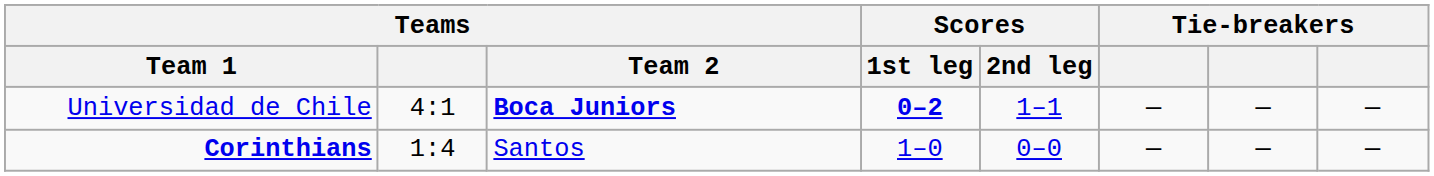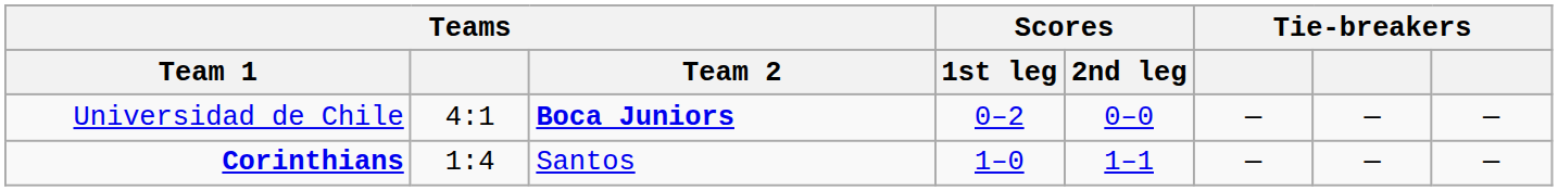Universidad de Chile | Scores / 1st leg: bold -> normal
Universidad de Chile | Scores / 2nd leg: 1–1 -> 0–0
Corinthians | Scores / 2nd leg: 0–0 -> 1–1
